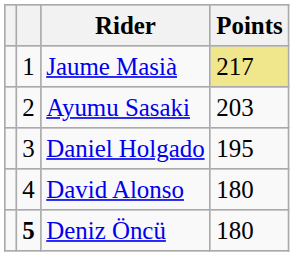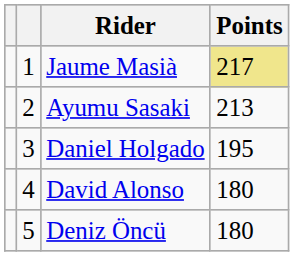Ayumu Sasaki | Points: 203 -> 213
Deniz Öncü | column 2: bold -> normal
